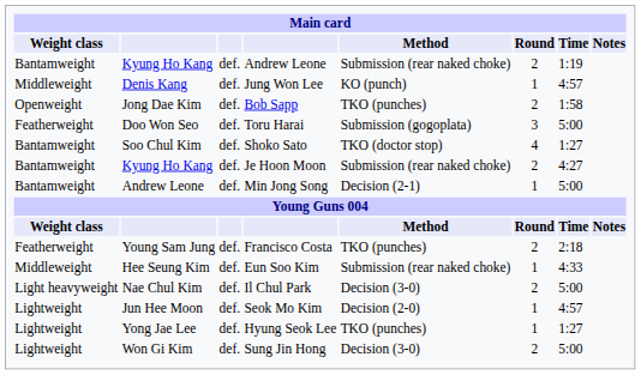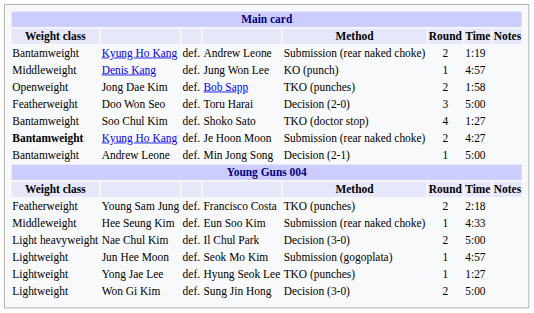Toru Harai | Method: Submission (gogoplata) -> Decision (2-0)
Je Hoon Moon | Weight class: normal -> bold
Seok Mo Kim | Method: Decision (2-0) -> Submission (gogoplata)
